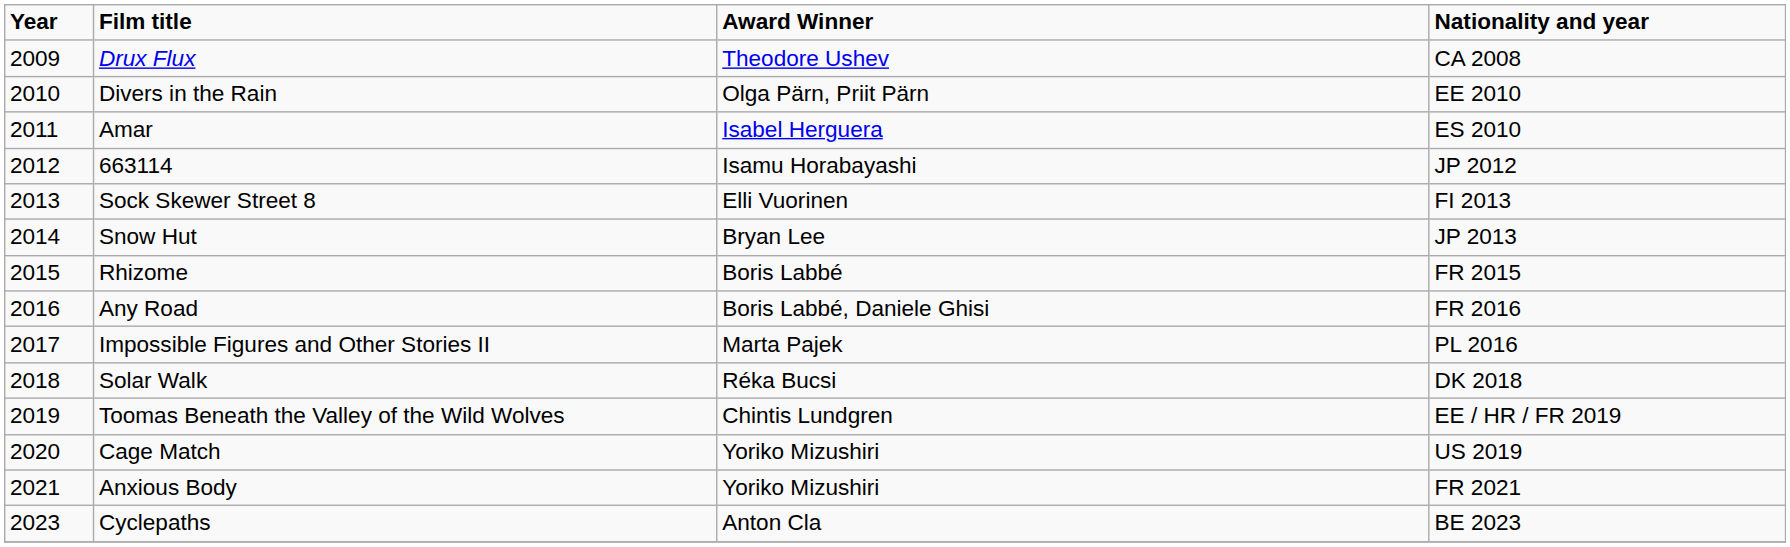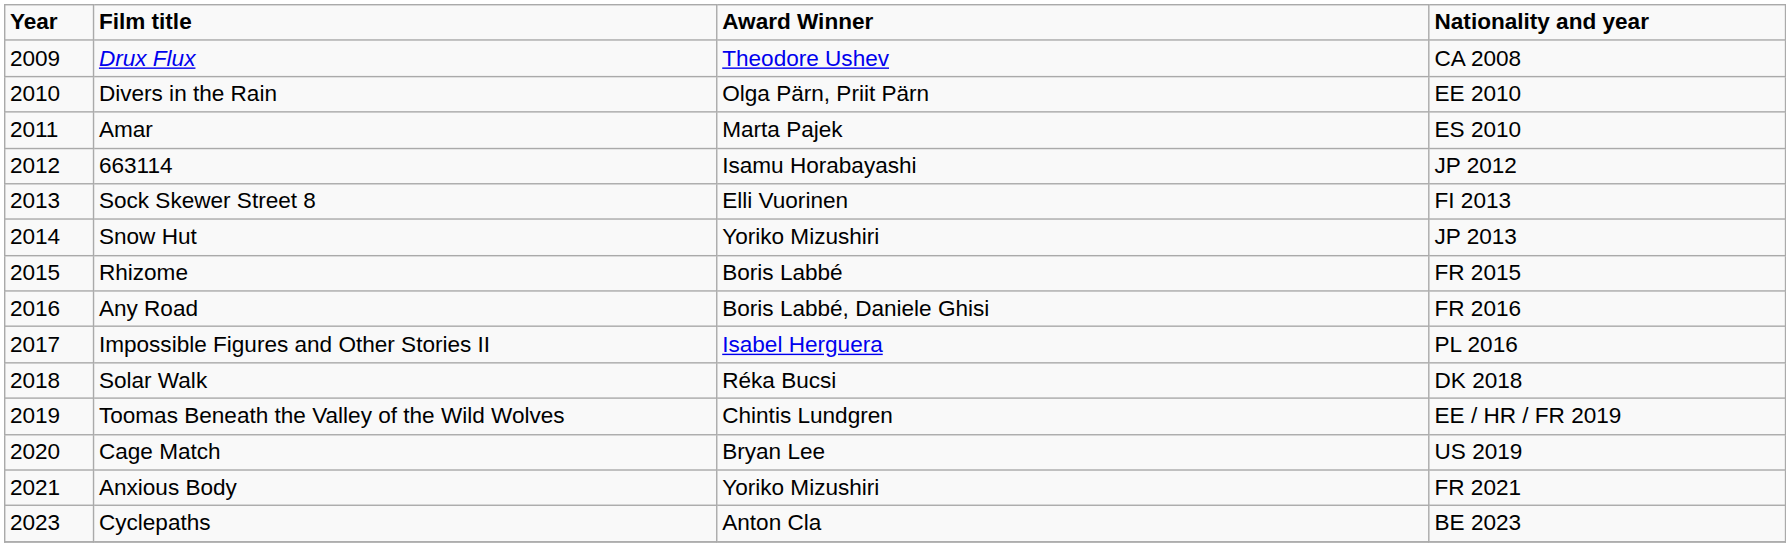Amar | Award Winner: Isabel Herguera -> Marta Pajek
Snow Hut | Award Winner: Bryan Lee -> Yoriko Mizushiri
Impossible Figures and Other Stories II | Award Winner: Marta Pajek -> Isabel Herguera
Cage Match | Award Winner: Yoriko Mizushiri -> Bryan Lee
